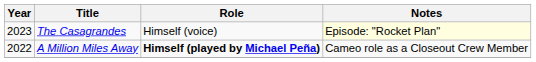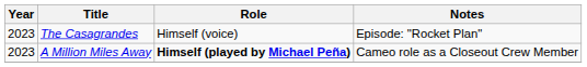The Casagrandes | Notes: lightyellow background -> no background
A Million Miles Away | Year: 2022 -> 2023
